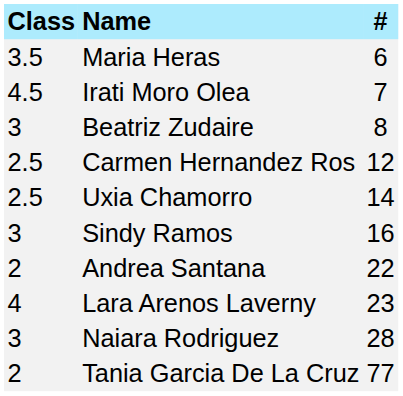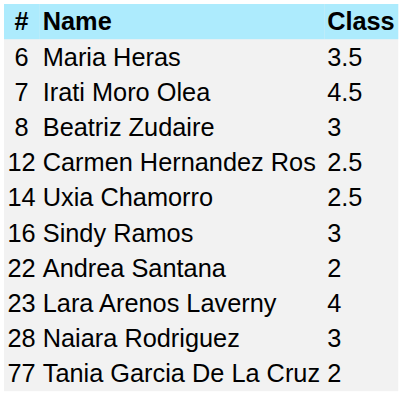columns swapped: # <-> Class
